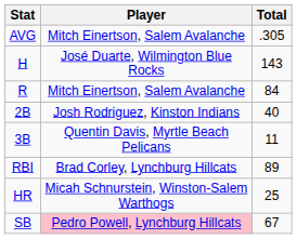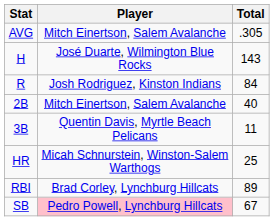R | Player: Mitch Einertson, Salem Avalanche -> Josh Rodriguez, Kinston Indians
2B | Player: Josh Rodriguez, Kinston Indians -> Mitch Einertson, Salem Avalanche
rows swapped: HR <-> RBI
